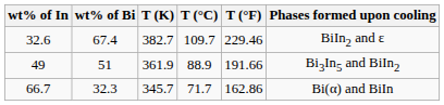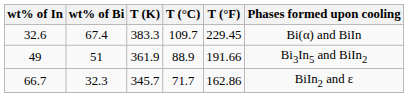32.6 | T (K): 382.7 -> 383.3
32.6 | T (°F): 229.46 -> 229.45
32.6 | Phases formed upon cooling: BiIn2 and ε -> Bi(α) and BiIn
66.7 | Phases formed upon cooling: Bi(α) and BiIn -> BiIn2 and ε
